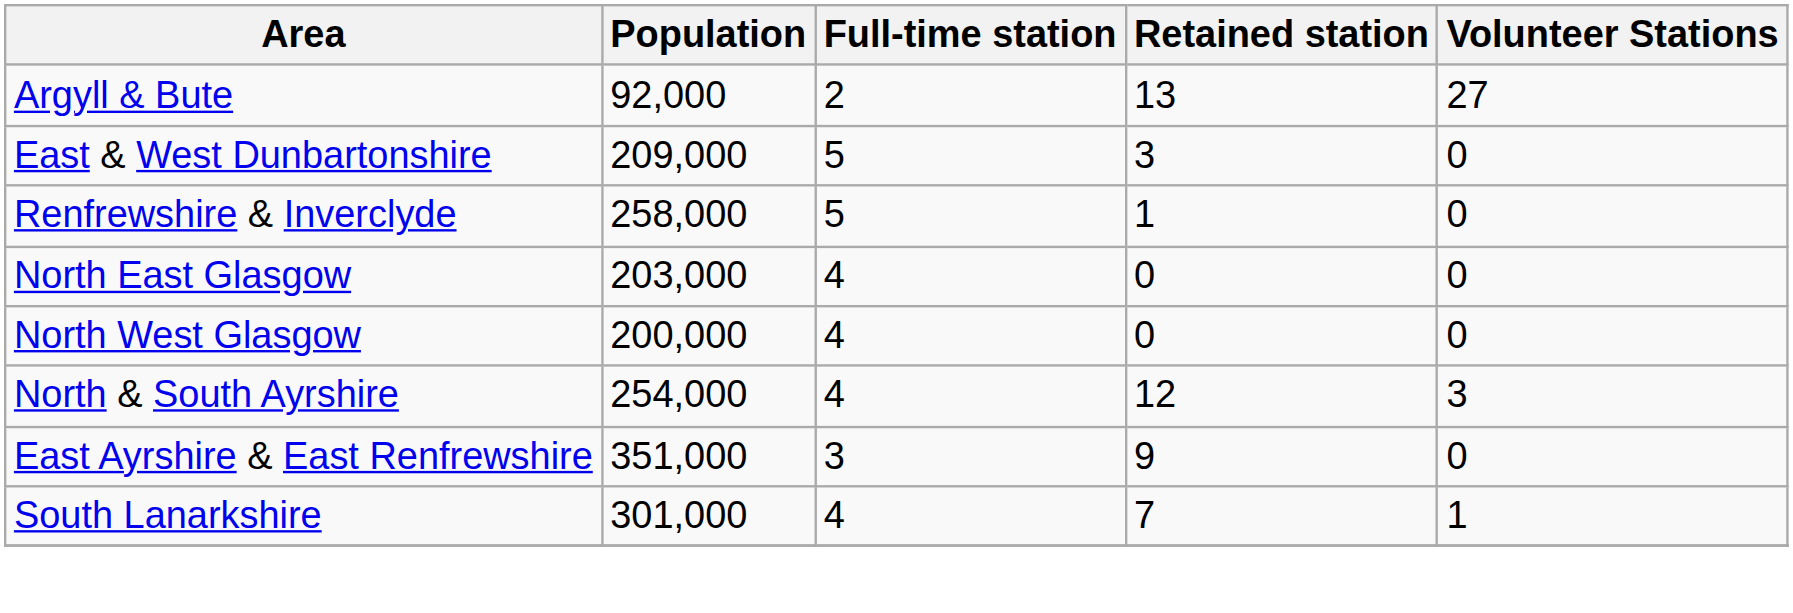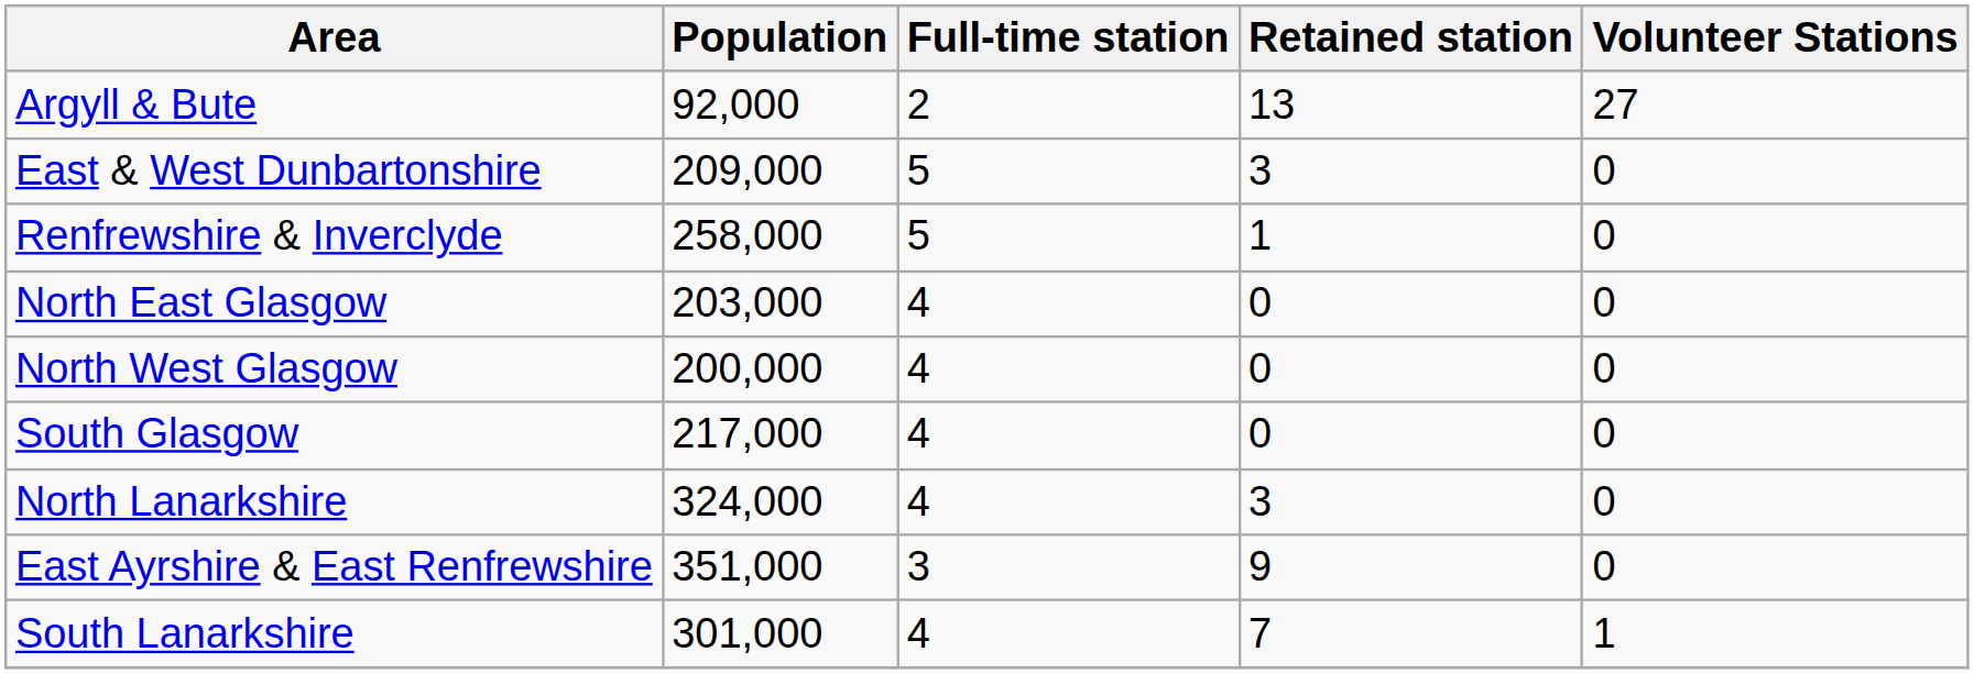+ row: South Glasgow | 217,000 | 4 | 0 | 0
+ row: North Lanarkshire | 324,000 | 4 | 3 | 0
- row: North & South Ayrshire | 254,000 | 4 | 12 | 3
